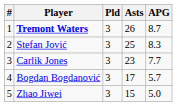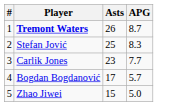- column: Pld | 3 | 3 | 3 | 3 | 3
